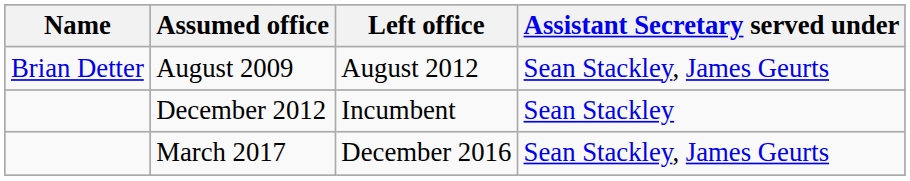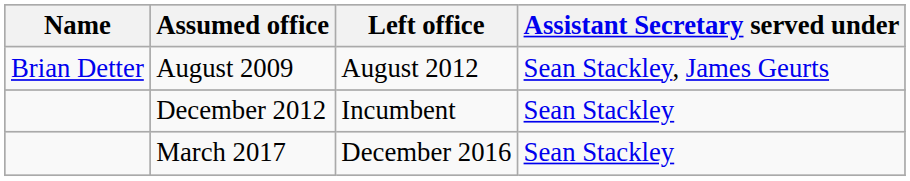March 2017 | Assistant Secretary served under: Sean Stackley, James Geurts -> Sean Stackley
